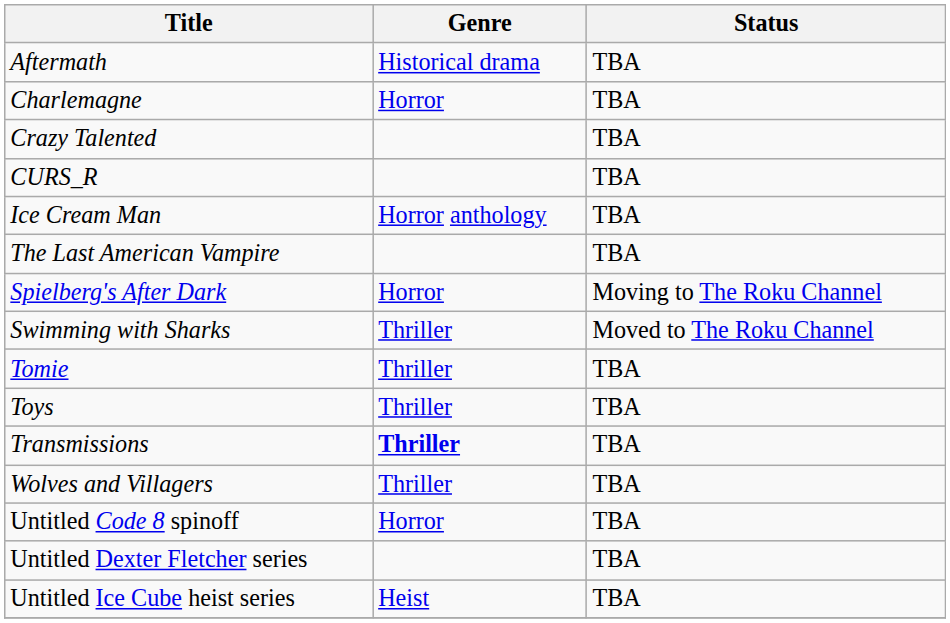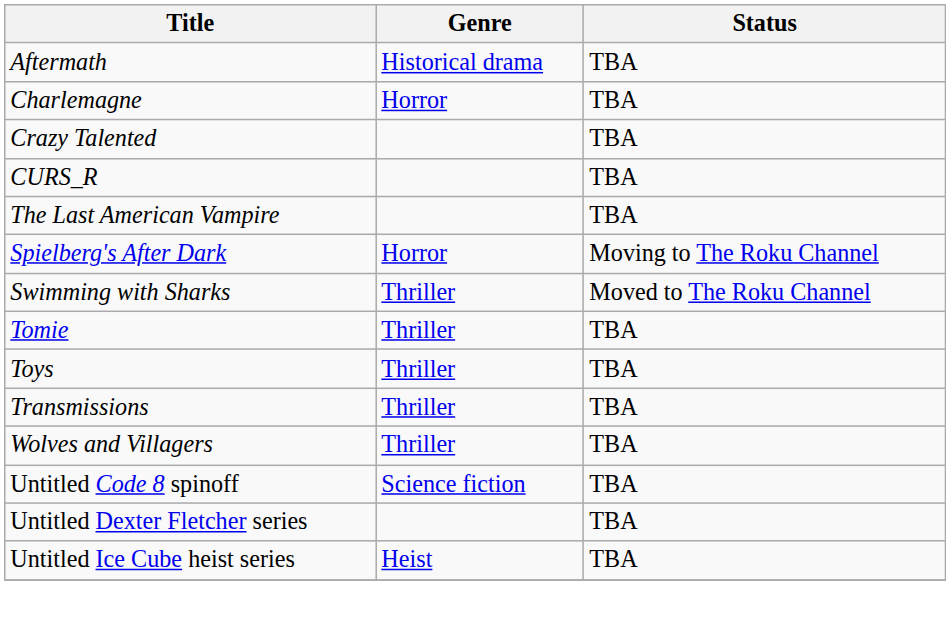- row: Ice Cream Man | Horror anthology | TBA
Transmissions | Genre: bold -> normal
Untitled Code 8 spinoff | Genre: Horror -> Science fiction
